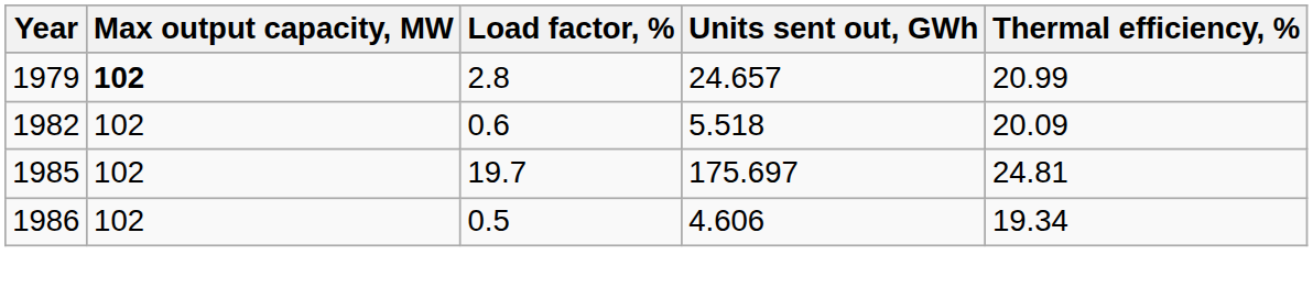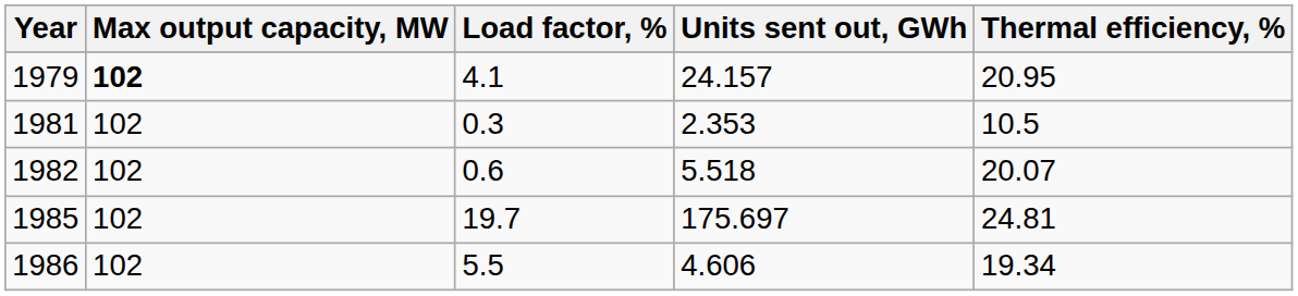1979 | Load factor, %: 2.8 -> 4.1
1979 | Units sent out, GWh: 24.657 -> 24.157
1979 | Thermal efficiency, %: 20.99 -> 20.95
+ row: 1981 | 102 | 0.3 | 2.353 | 10.5
1982 | Thermal efficiency, %: 20.09 -> 20.07
1986 | Load factor, %: 0.5 -> 5.5
